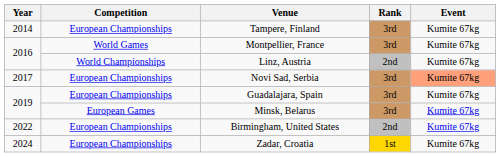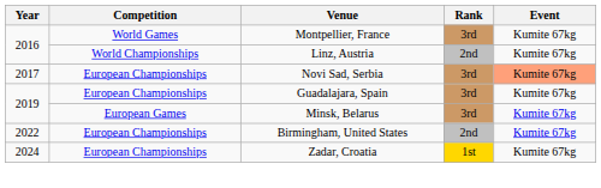- row: 2014 | European Championships | Tampere, Finland | 3rd | Kumite 67kg
